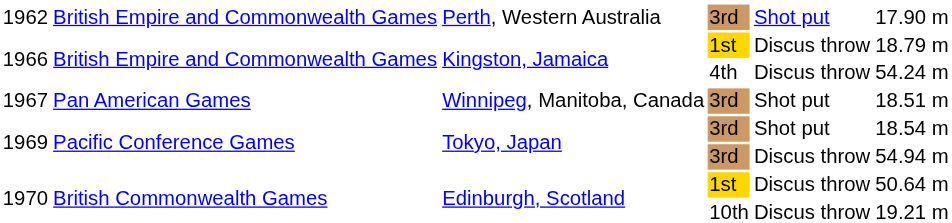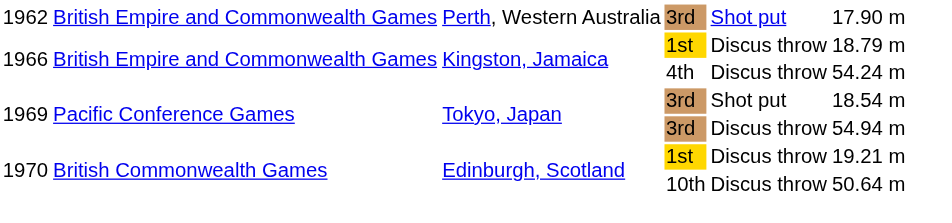- row: 1967 | Pan American Games | Winnipeg, Manitoba, Canada | 3rd | Shot put | 18.51 m
1970 / 1st | column 6: 50.64 m -> 19.21 m
1970 / 10th | column 6: 19.21 m -> 50.64 m
